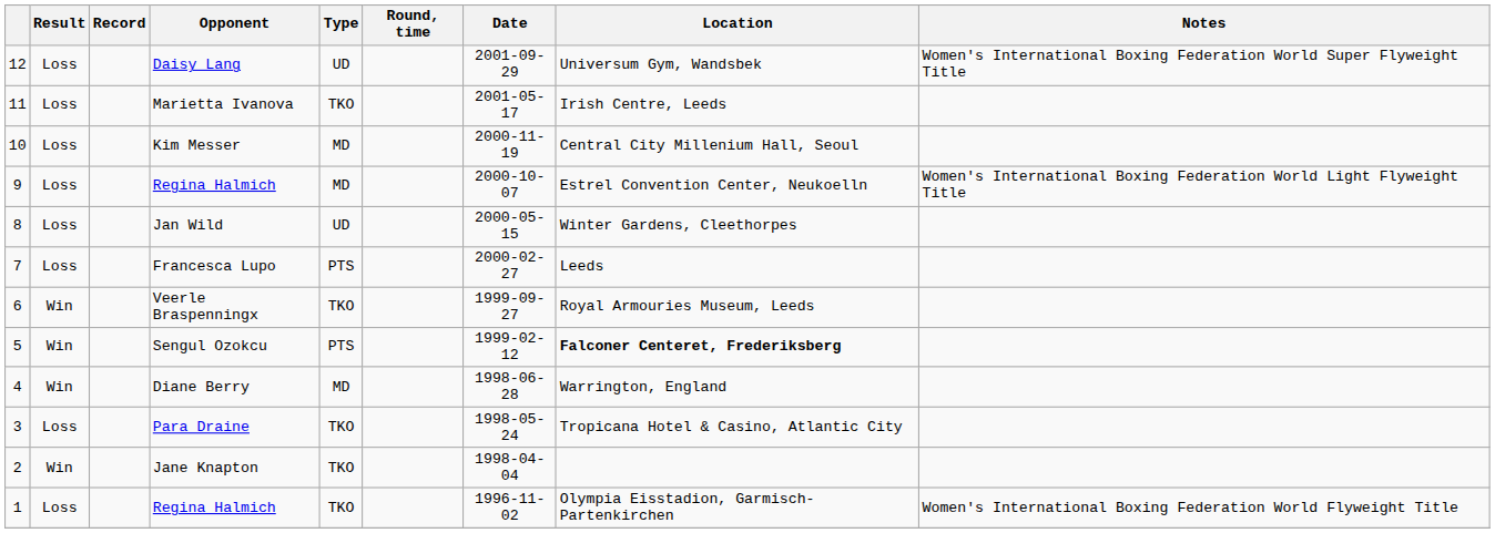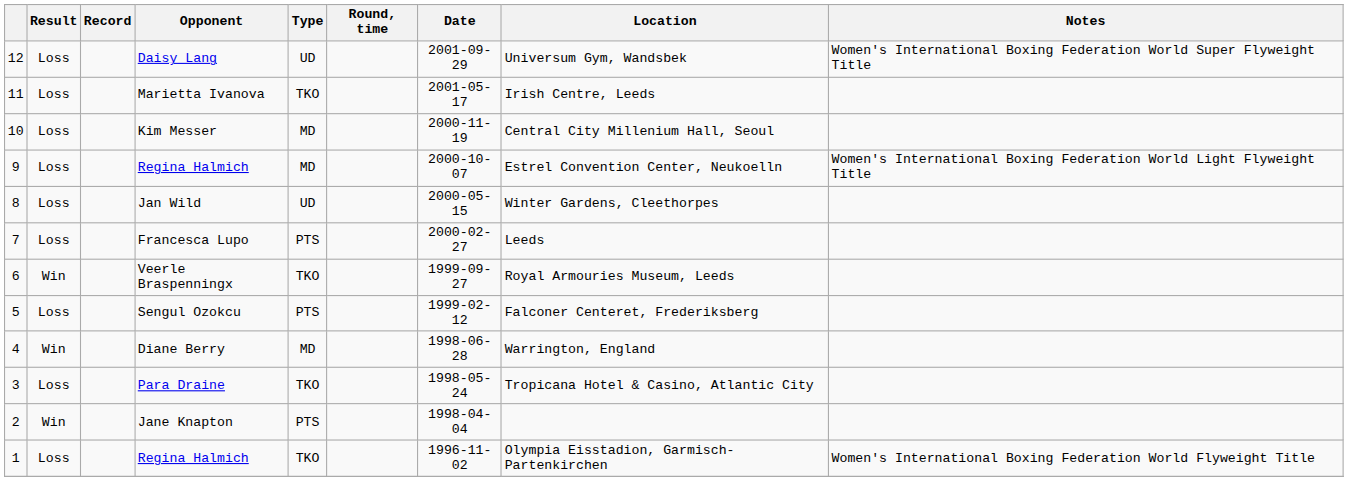Sengul Ozokcu | Result: Win -> Loss
Sengul Ozokcu | Location: bold -> normal
Jane Knapton | Type: TKO -> PTS
